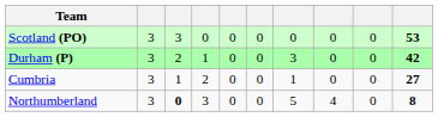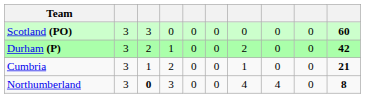Scotland (PO) | column 10: 53 -> 60
Durham (P) | column 7: 3 -> 2
Cumbria | column 10: 27 -> 21
Northumberland | column 7: 5 -> 4
